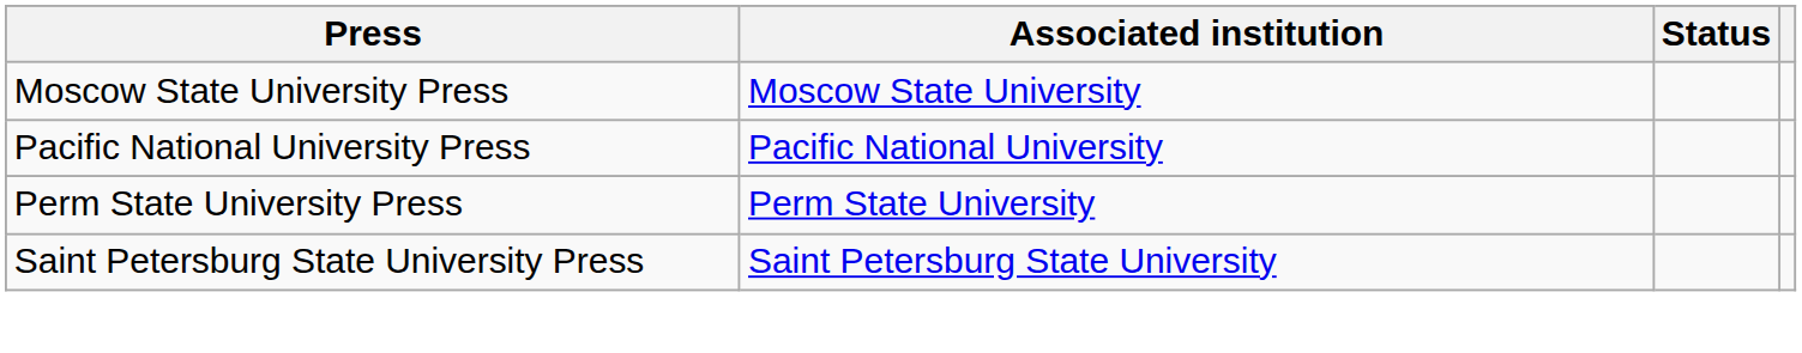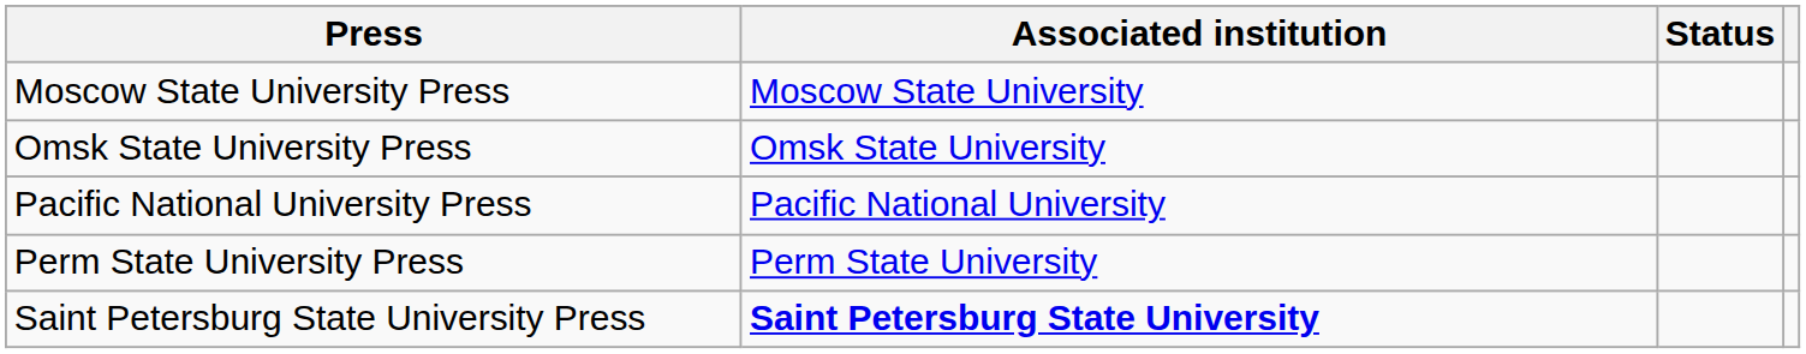+ row: Omsk State University Press | Omsk State University
Saint Petersburg State University Press | Associated institution: normal -> bold
